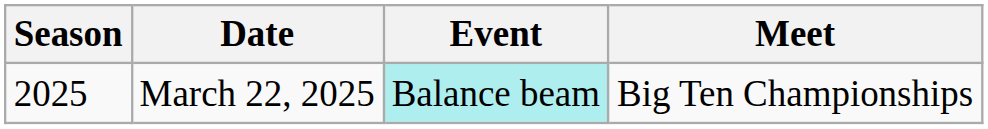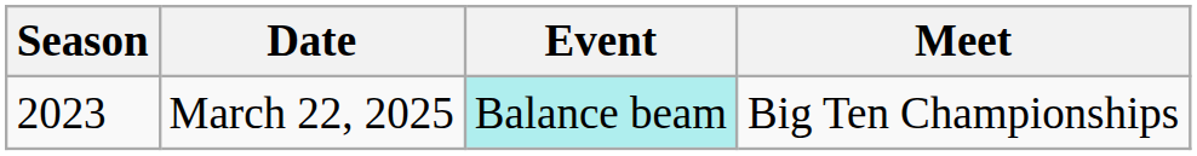March 22, 2025 | Season: 2025 -> 2023
